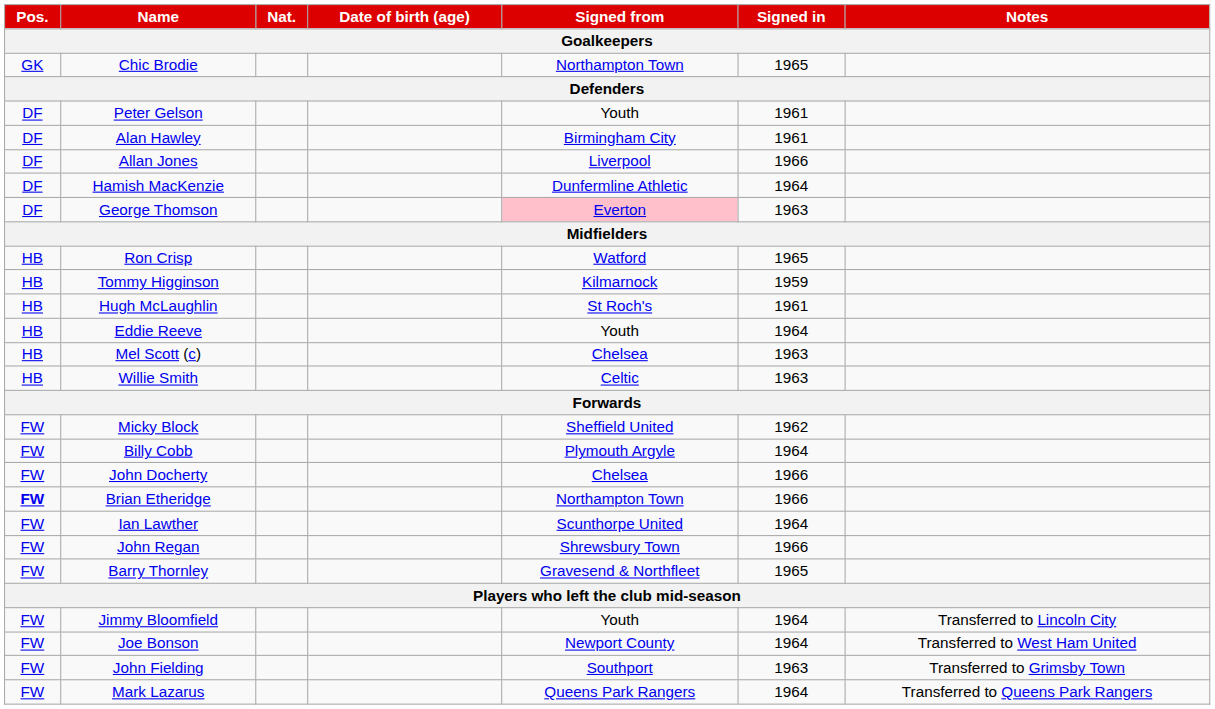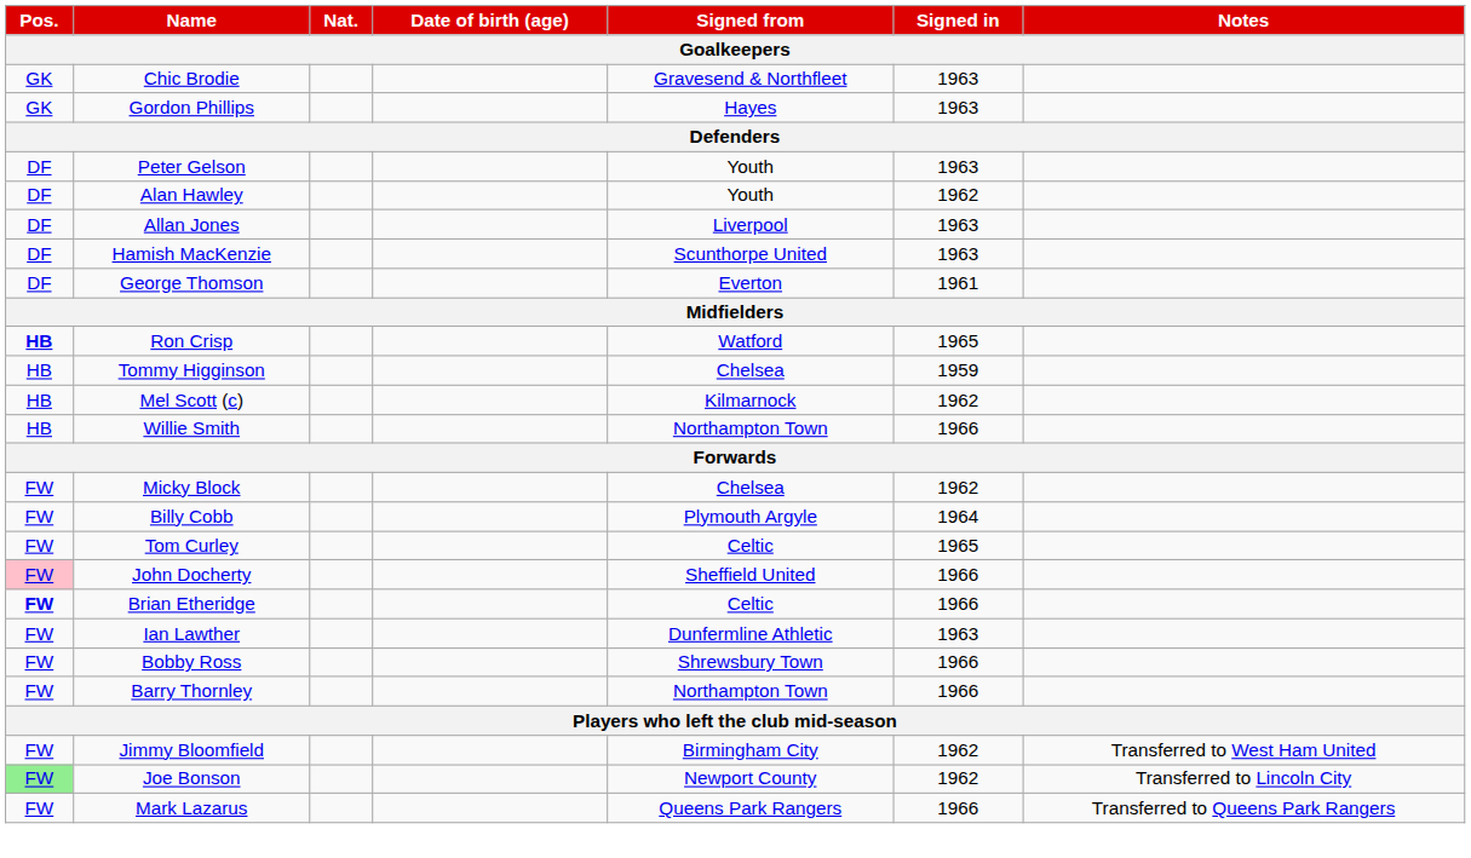Chic Brodie | Signed from: Northampton Town -> Gravesend & Northfleet
Chic Brodie | Signed in: 1965 -> 1963
+ row: GK | Gordon Phillips | Hayes | 1963
Peter Gelson | Signed in: 1961 -> 1963
Alan Hawley | Signed from: Birmingham City -> Youth
Alan Hawley | Signed in: 1961 -> 1962
Allan Jones | Signed in: 1966 -> 1963
Hamish MacKenzie | Signed from: Dunfermline Athletic -> Scunthorpe United
Hamish MacKenzie | Signed in: 1964 -> 1963
George Thomson | Signed from: pink background -> no background
George Thomson | Signed in: 1963 -> 1961
Ron Crisp | Pos.: normal -> bold
Tommy Higginson | Signed from: Kilmarnock -> Chelsea
- row: HB | Hugh McLaughlin | St Roch's | 1961
- row: HB | Eddie Reeve | Youth | 1964
Mel Scott (c) | Signed from: Chelsea -> Kilmarnock
Mel Scott (c) | Signed in: 1963 -> 1962
Willie Smith | Signed from: Celtic -> Northampton Town
Willie Smith | Signed in: 1963 -> 1966
Micky Block | Signed from: Sheffield United -> Chelsea
+ row: FW | Tom Curley | Celtic | 1965
John Docherty | Pos.: no background -> pink background
John Docherty | Signed from: Chelsea -> Sheffield United
Brian Etheridge | Signed from: Northampton Town -> Celtic
Ian Lawther | Signed from: Scunthorpe United -> Dunfermline Athletic
Ian Lawther | Signed in: 1964 -> 1963
- row: FW | John Regan | Shrewsbury Town | 1966
+ row: FW | Bobby Ross | Shrewsbury Town | 1966
Barry Thornley | Signed from: Gravesend & Northfleet -> Northampton Town
Barry Thornley | Signed in: 1965 -> 1966
Jimmy Bloomfield | Signed from: Youth -> Birmingham City
Jimmy Bloomfield | Signed in: 1964 -> 1962
Jimmy Bloomfield | Notes: Transferred to Lincoln City -> Transferred to West Ham United
Joe Bonson | Pos.: no background -> lightgreen background
Joe Bonson | Signed in: 1964 -> 1962
Joe Bonson | Notes: Transferred to West Ham United -> Transferred to Lincoln City
- row: FW | John Fielding | Southport | 1963 | Transferred to Grimsby Town
Mark Lazarus | Signed in: 1964 -> 1966
